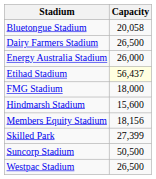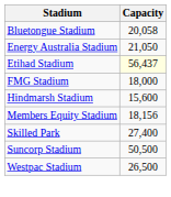- row: Dairy Farmers Stadium | 26,500
Energy Australia Stadium | Capacity: 26,000 -> 21,050
Skilled Park | Capacity: 27,399 -> 27,400
